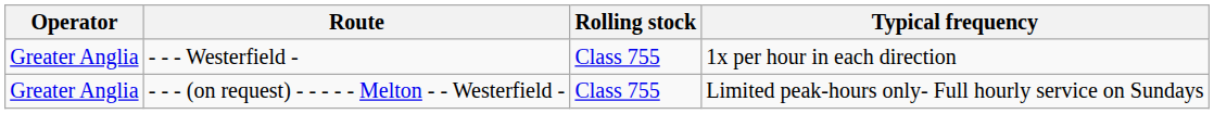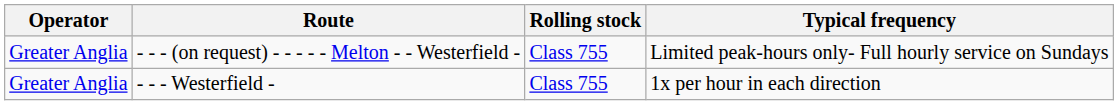rows swapped: - - - Westerfield - <-> - - - (on request) - - - - - Melton - - Westerfield -
